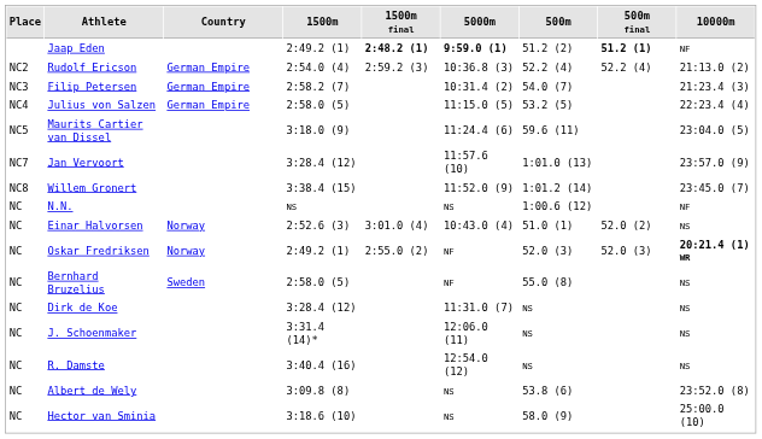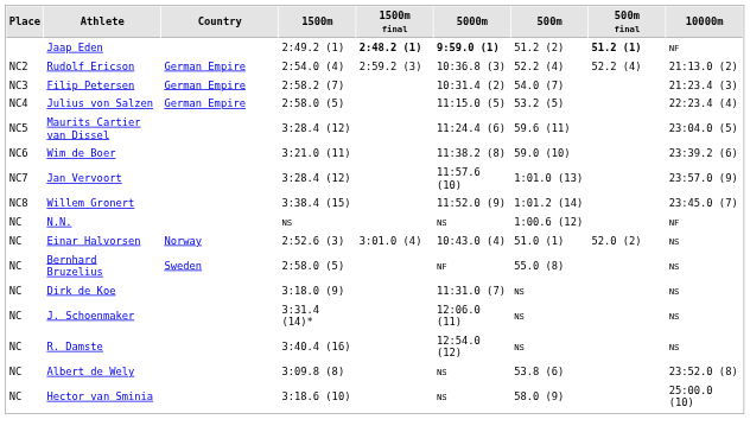Maurits Cartier van Dissel | 1500m: 3:18.0 (9) -> 3:28.4 (12)
+ row: NC6 | Wim de Boer | 3:21.0 (11) | 11:38.2 (8) | 59.0 (10) | 23:39.2 (6)
- row: NC | Oskar Fredriksen | Norway | 2:49.2 (1) | 2:55.0 (2) | NF | 52.0 (3) | 52.0 (3) | 20:21.4 (1) WR
Dirk de Koe | 1500m: 3:28.4 (12) -> 3:18.0 (9)
